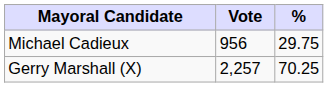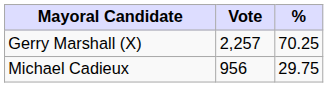rows swapped: Gerry Marshall (X) <-> Michael Cadieux
